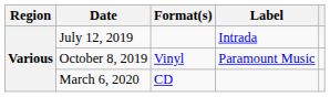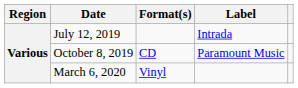October 8, 2019 | Format(s): Vinyl -> CD
March 6, 2020 | Format(s): CD -> Vinyl
